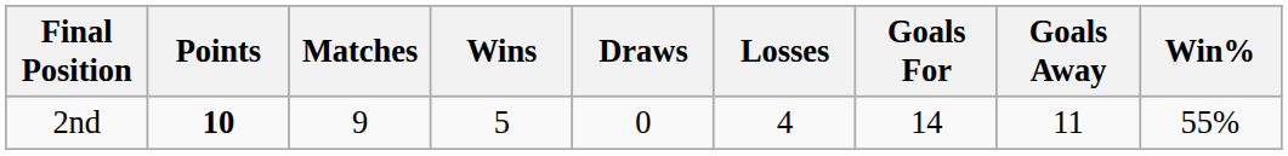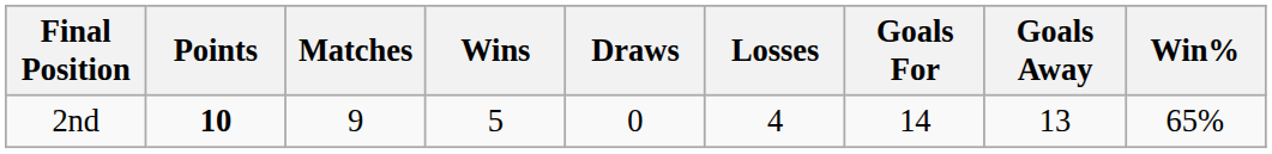2nd | Goals Away: 11 -> 13
2nd | Win%: 55% -> 65%
